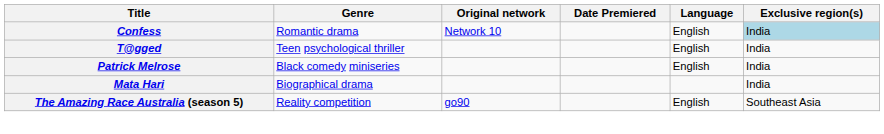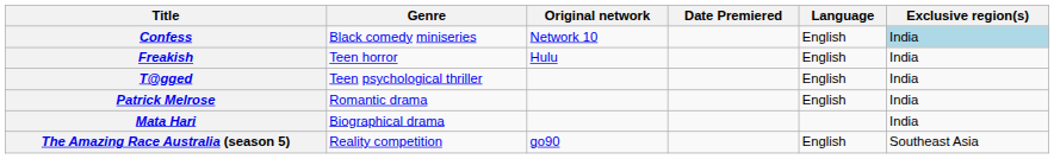Confess | Genre: Romantic drama -> Black comedy miniseries
+ row: Freakish | Teen horror | Hulu | English | India
Patrick Melrose | Genre: Black comedy miniseries -> Romantic drama
